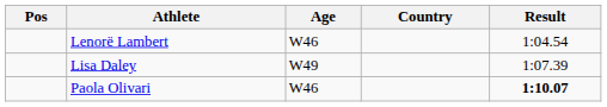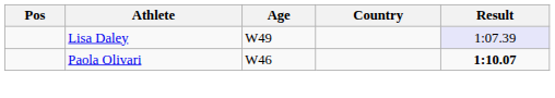- row: Lenorë Lambert | W46 | 1:04.54
Lisa Daley | Result: no background -> lavender background
